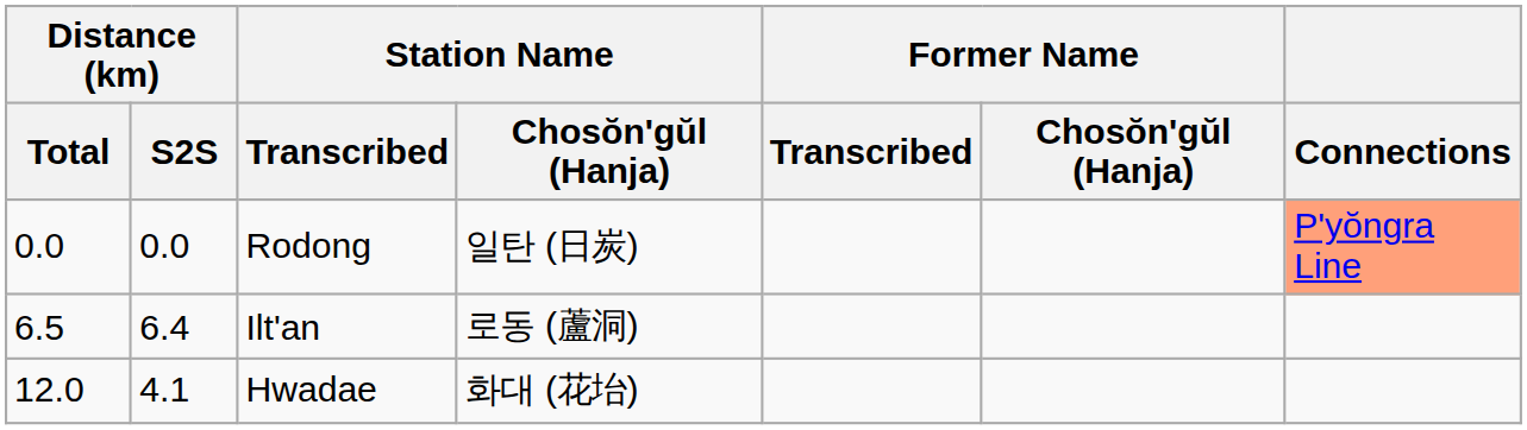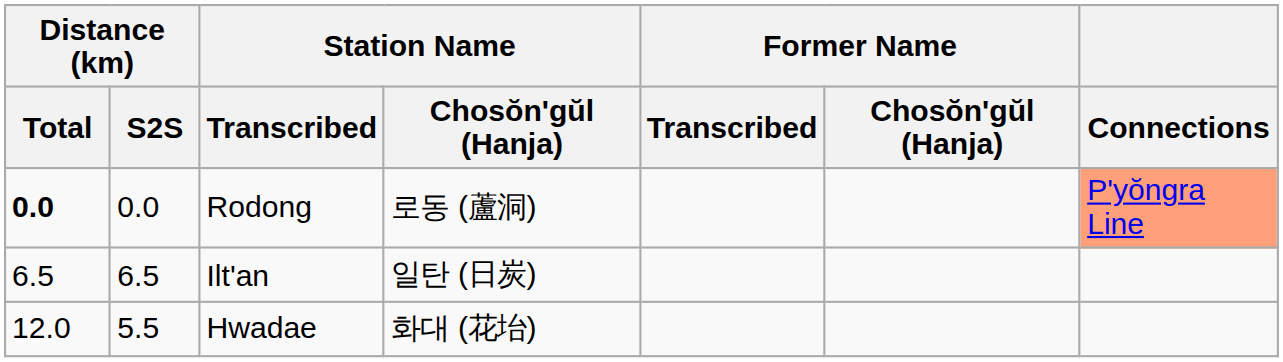Rodong | Distance (km) / Total: normal -> bold
Rodong | Station Name / Chosŏn'gŭl (Hanja): 일탄 (日炭) -> 로동 (蘆洞)
Ilt'an | Distance (km) / S2S: 6.4 -> 6.5
Ilt'an | Station Name / Chosŏn'gŭl (Hanja): 로동 (蘆洞) -> 일탄 (日炭)
Hwadae | Distance (km) / S2S: 4.1 -> 5.5
